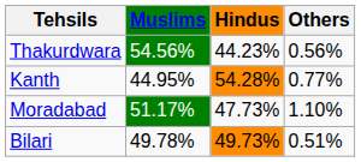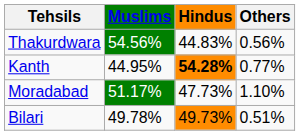Thakurdwara | Hindus: 44.23% -> 44.83%
Kanth | Hindus: normal -> bold
